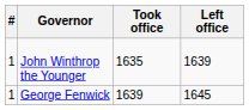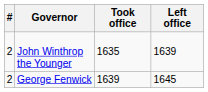John Winthrop the Younger | #: 1 -> 2
George Fenwick | #: 1 -> 2
